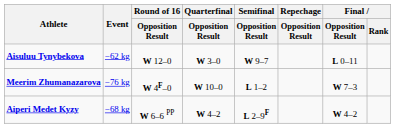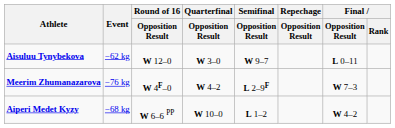Meerim Zhumanazarova | Quarterfinal / Opposition Result: W 10–0 -> W 4–2
Meerim Zhumanazarova | Semifinal / Opposition Result: L 1–2 -> L 2–9F
Aiperi Medet Kyzy | Quarterfinal / Opposition Result: W 4–2 -> W 10–0
Aiperi Medet Kyzy | Semifinal / Opposition Result: L 2–9F -> L 1–2
